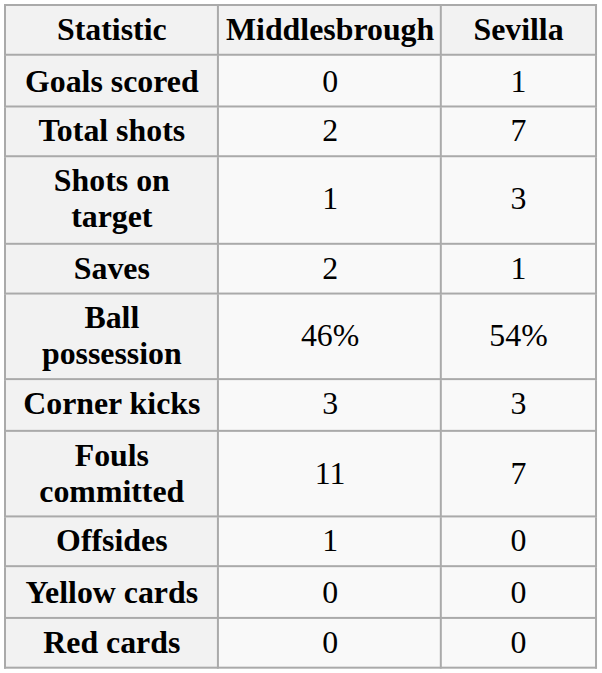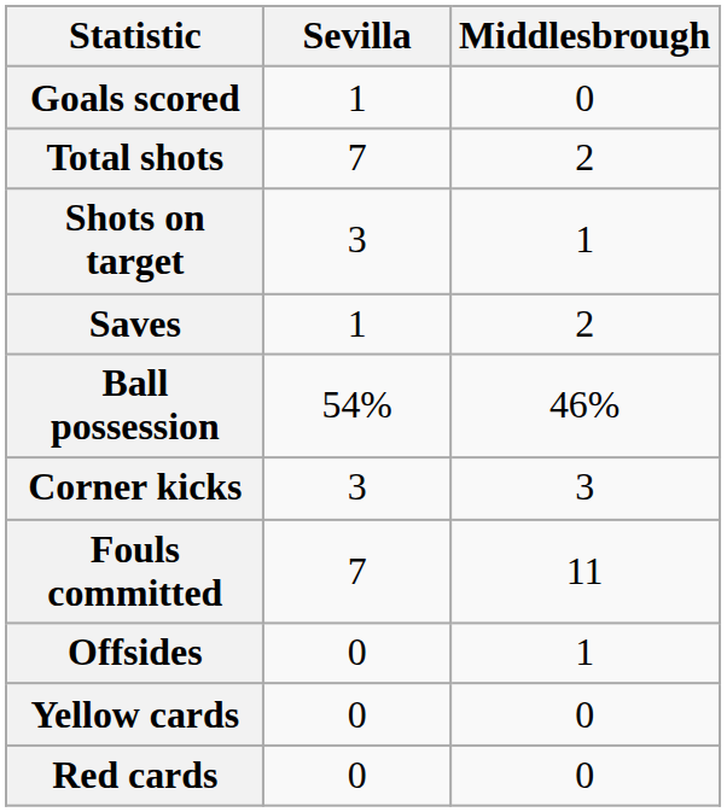columns swapped: Middlesbrough <-> Sevilla
